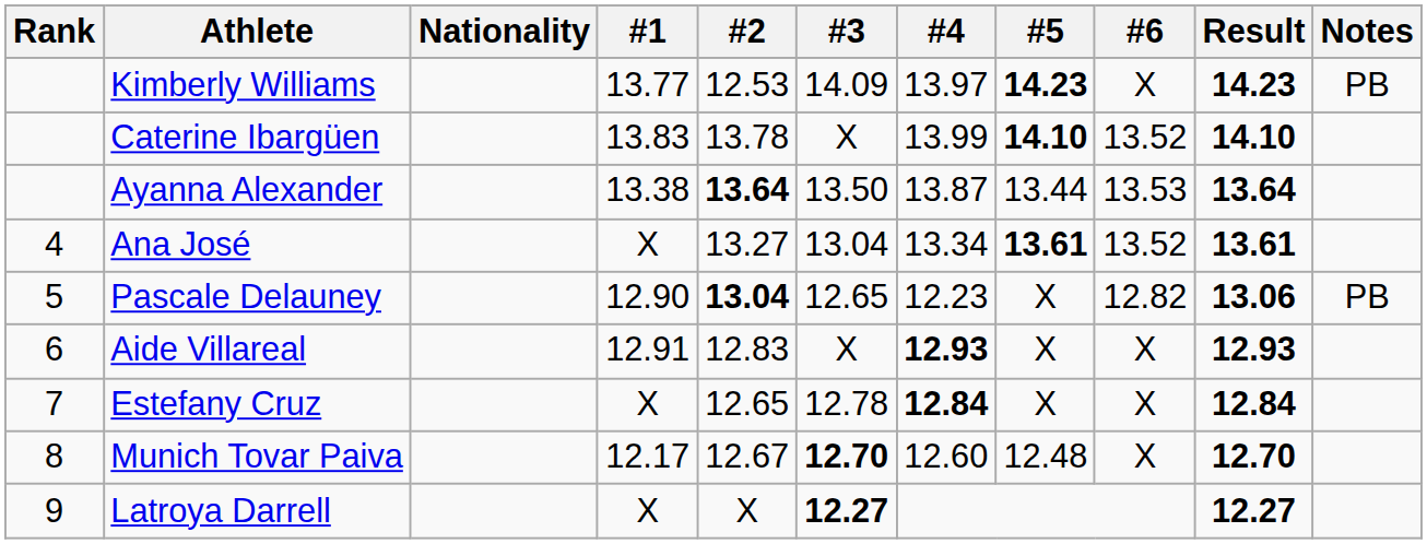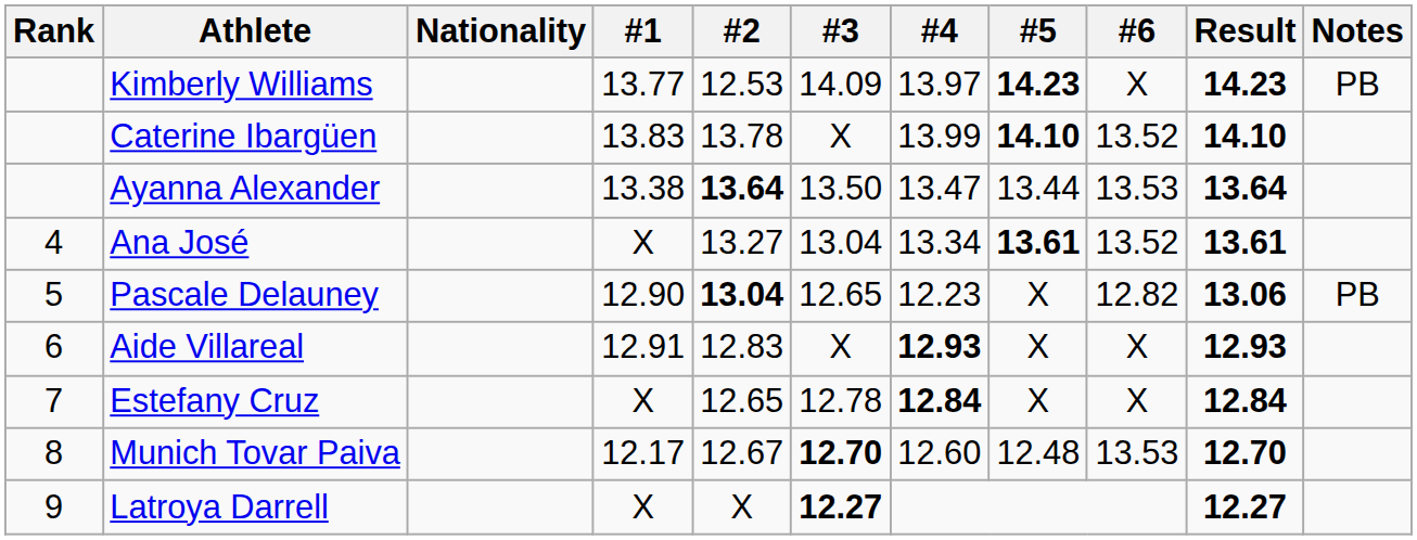Ayanna Alexander | #4: 13.87 -> 13.47
Munich Tovar Paiva | #6: X -> 13.53
